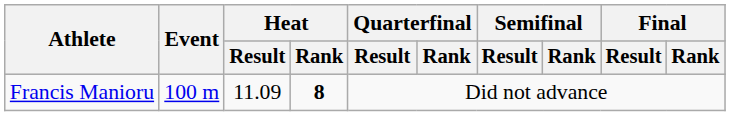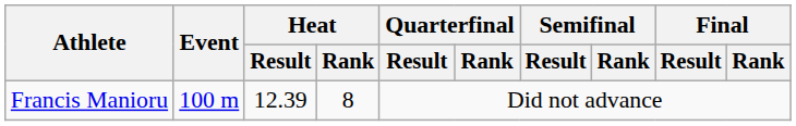Francis Manioru | Heat / Result: 11.09 -> 12.39
Francis Manioru | Heat / Rank: bold -> normal
